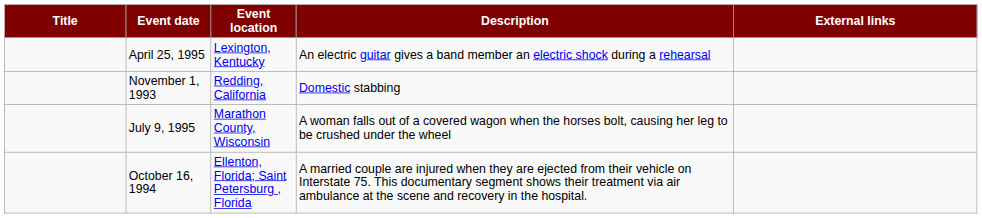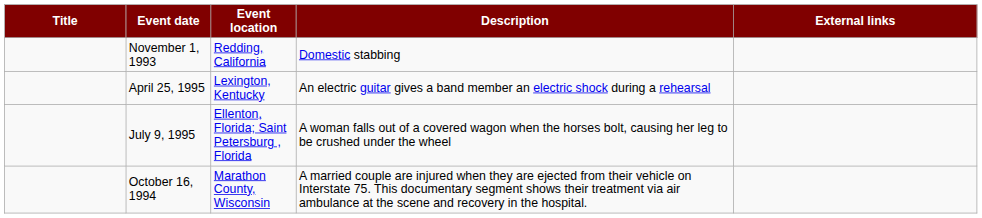rows swapped: April 25, 1995 <-> November 1, 1993
July 9, 1995 | Event location: Marathon County, Wisconsin -> Ellenton, Florida; Saint Petersburg , Florida
October 16, 1994 | Event location: Ellenton, Florida; Saint Petersburg , Florida -> Marathon County, Wisconsin
